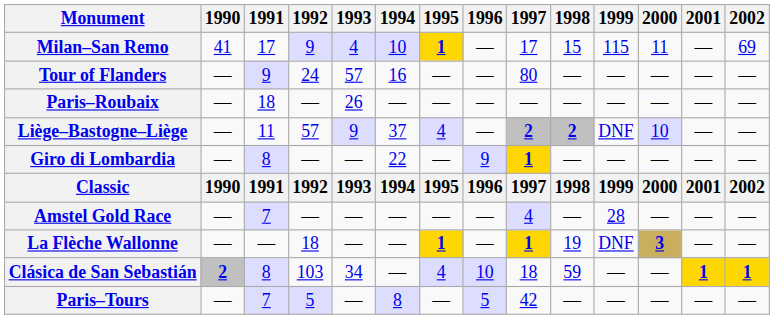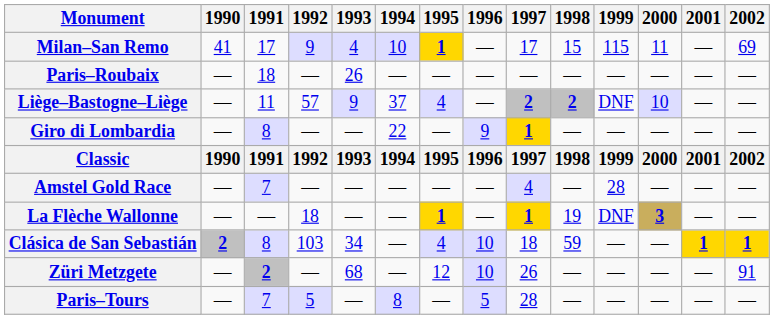- row: Tour of Flanders | — | 9 | 24 | 57 | 16 | — | — | 80 | — | — | — | — | —
+ row: Züri Metzgete | — | 2 | — | 68 | — | 12 | 10 | 26 | — | — | — | — | 91
Paris–Tours | 1997: 42 -> 28
